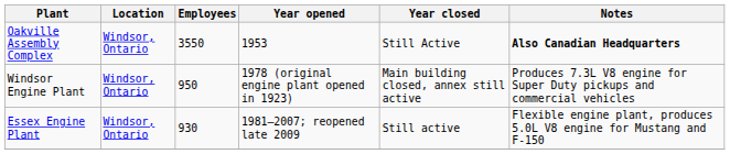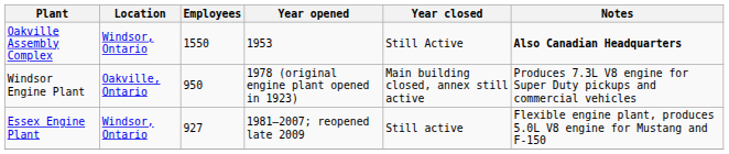Oakville Assembly Complex | Employees: 3550 -> 1550
Windsor Engine Plant | Location: Windsor, Ontario -> Oakville, Ontario
Essex Engine Plant | Employees: 930 -> 927
